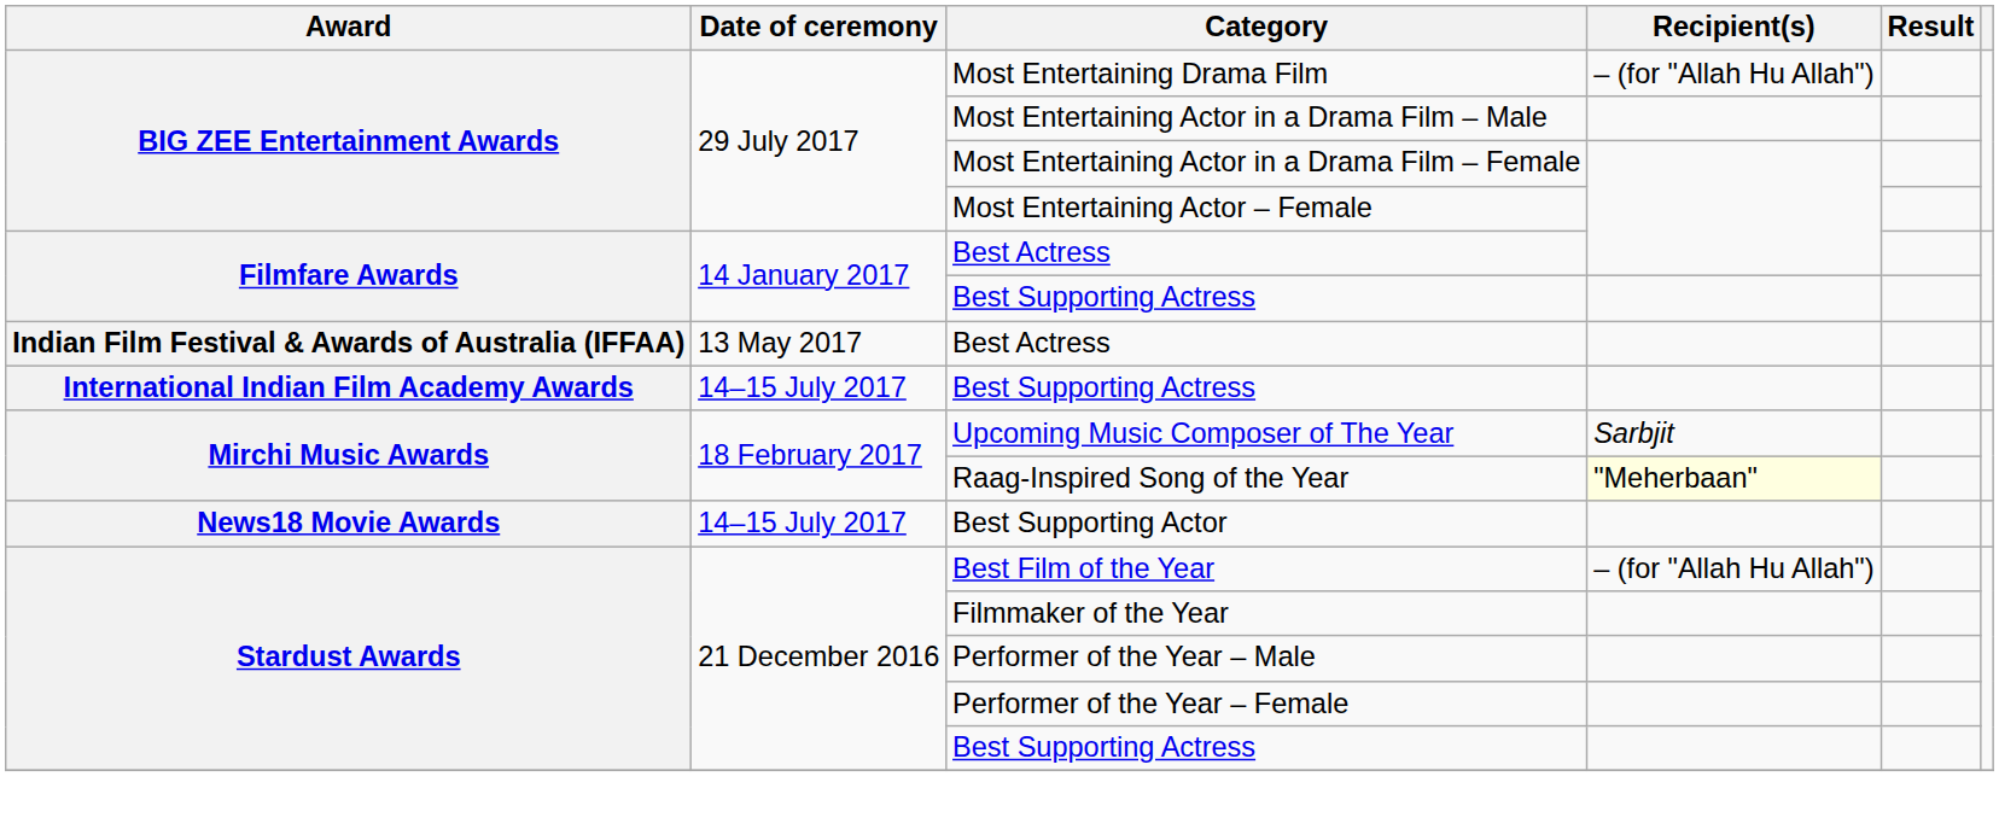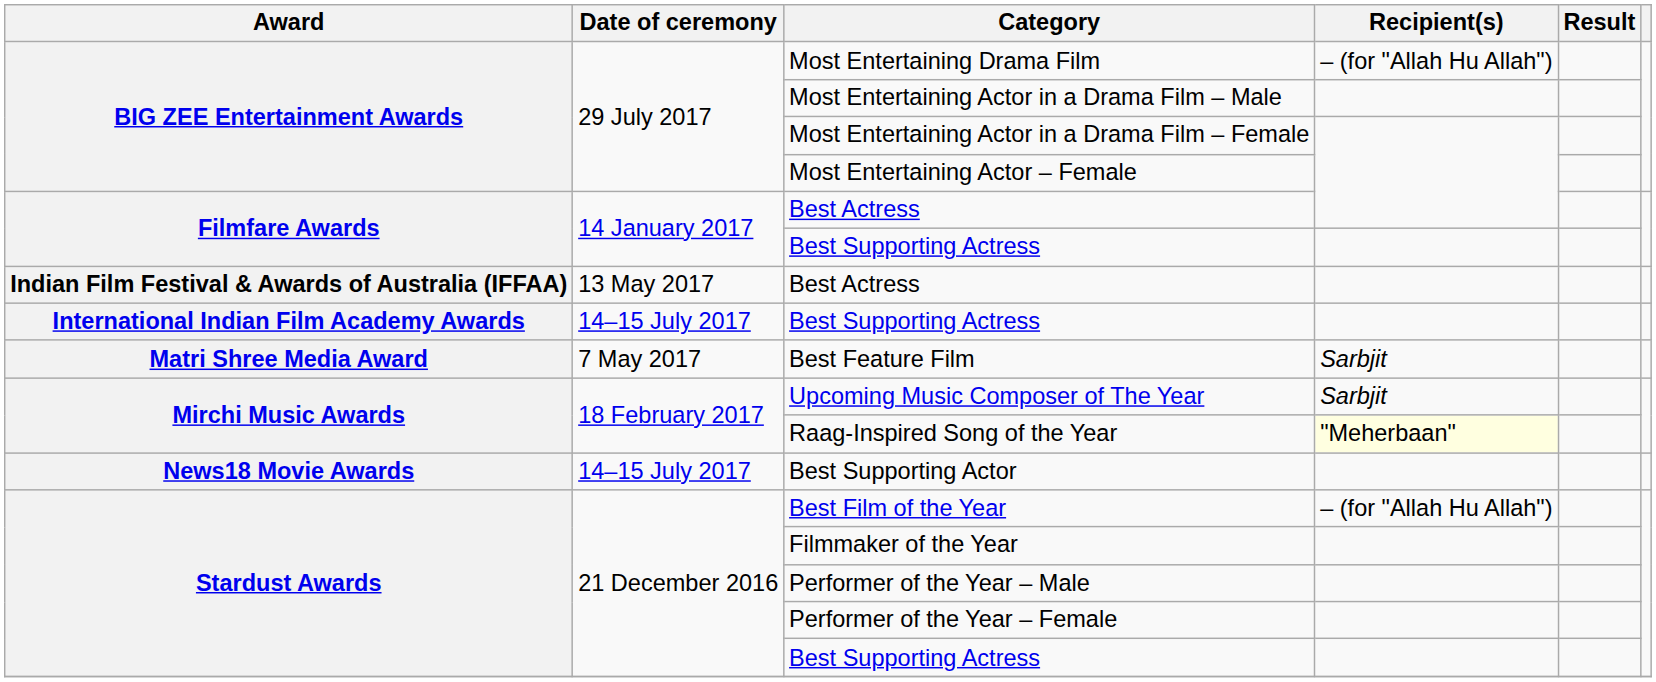+ row: Matri Shree Media Award | 7 May 2017 | Best Feature Film | Sarbjit
